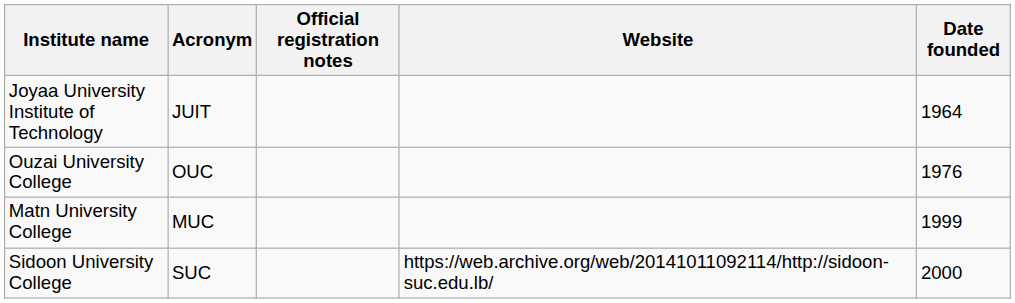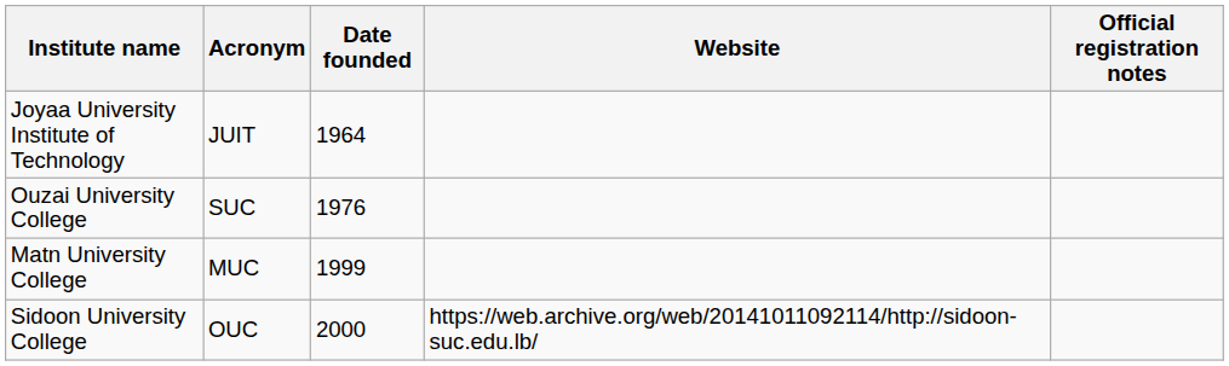columns swapped: Date founded <-> Official registration notes
Ouzai University College | Acronym: OUC -> SUC
Sidoon University College | Acronym: SUC -> OUC
